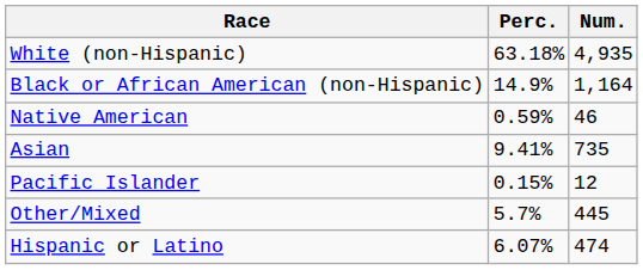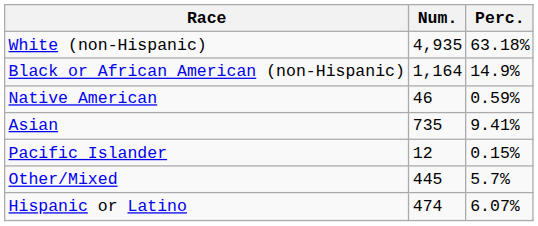columns swapped: Num. <-> Perc.
